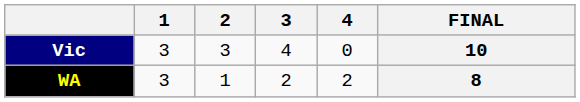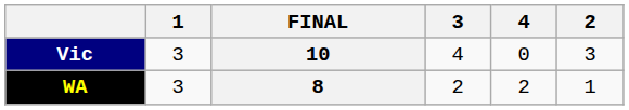columns swapped: 2 <-> FINAL
